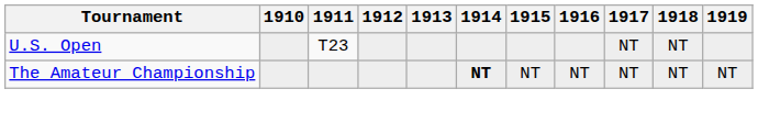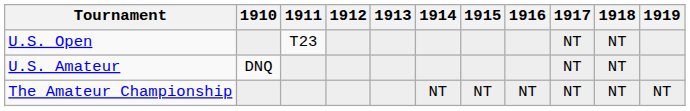+ row: U.S. Amateur | DNQ | NT | NT
The Amateur Championship | 1914: bold -> normal
